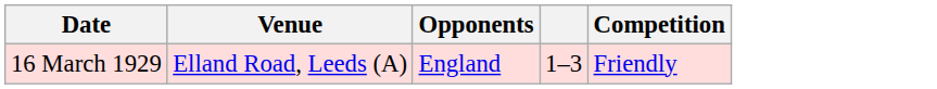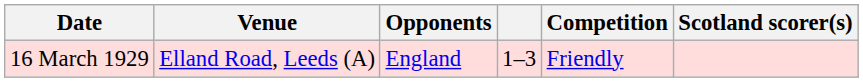+ column: Scotland scorer(s)
